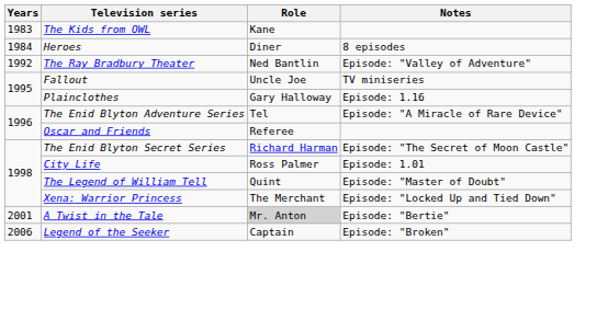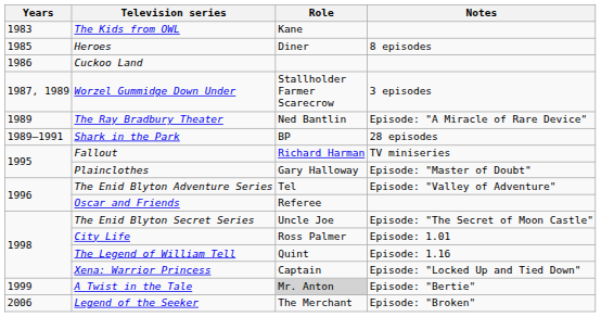Heroes | Years: 1984 -> 1985
+ row: 1986 | Cuckoo Land
+ row: 1987, 1989 | Worzel Gummidge Down Under | Stallholder Farmer Scarecrow | 3 episodes
The Ray Bradbury Theater | Years: 1992 -> 1989
The Ray Bradbury Theater | Notes: Episode: "Valley of Adventure" -> Episode: "A Miracle of Rare Device"
+ row: 1989–1991 | Shark in the Park | BP | 28 episodes
Fallout | Role: Uncle Joe -> Richard Harman
Plainclothes | Notes: Episode: 1.16 -> Episode: "Master of Doubt"
The Enid Blyton Adventure Series | Notes: Episode: "A Miracle of Rare Device" -> Episode: "Valley of Adventure"
The Enid Blyton Secret Series | Role: Richard Harman -> Uncle Joe
The Legend of William Tell | Notes: Episode: "Master of Doubt" -> Episode: 1.16
Xena: Warrior Princess | Role: The Merchant -> Captain
A Twist in the Tale | Years: 2001 -> 1999
Legend of the Seeker | Role: Captain -> The Merchant
